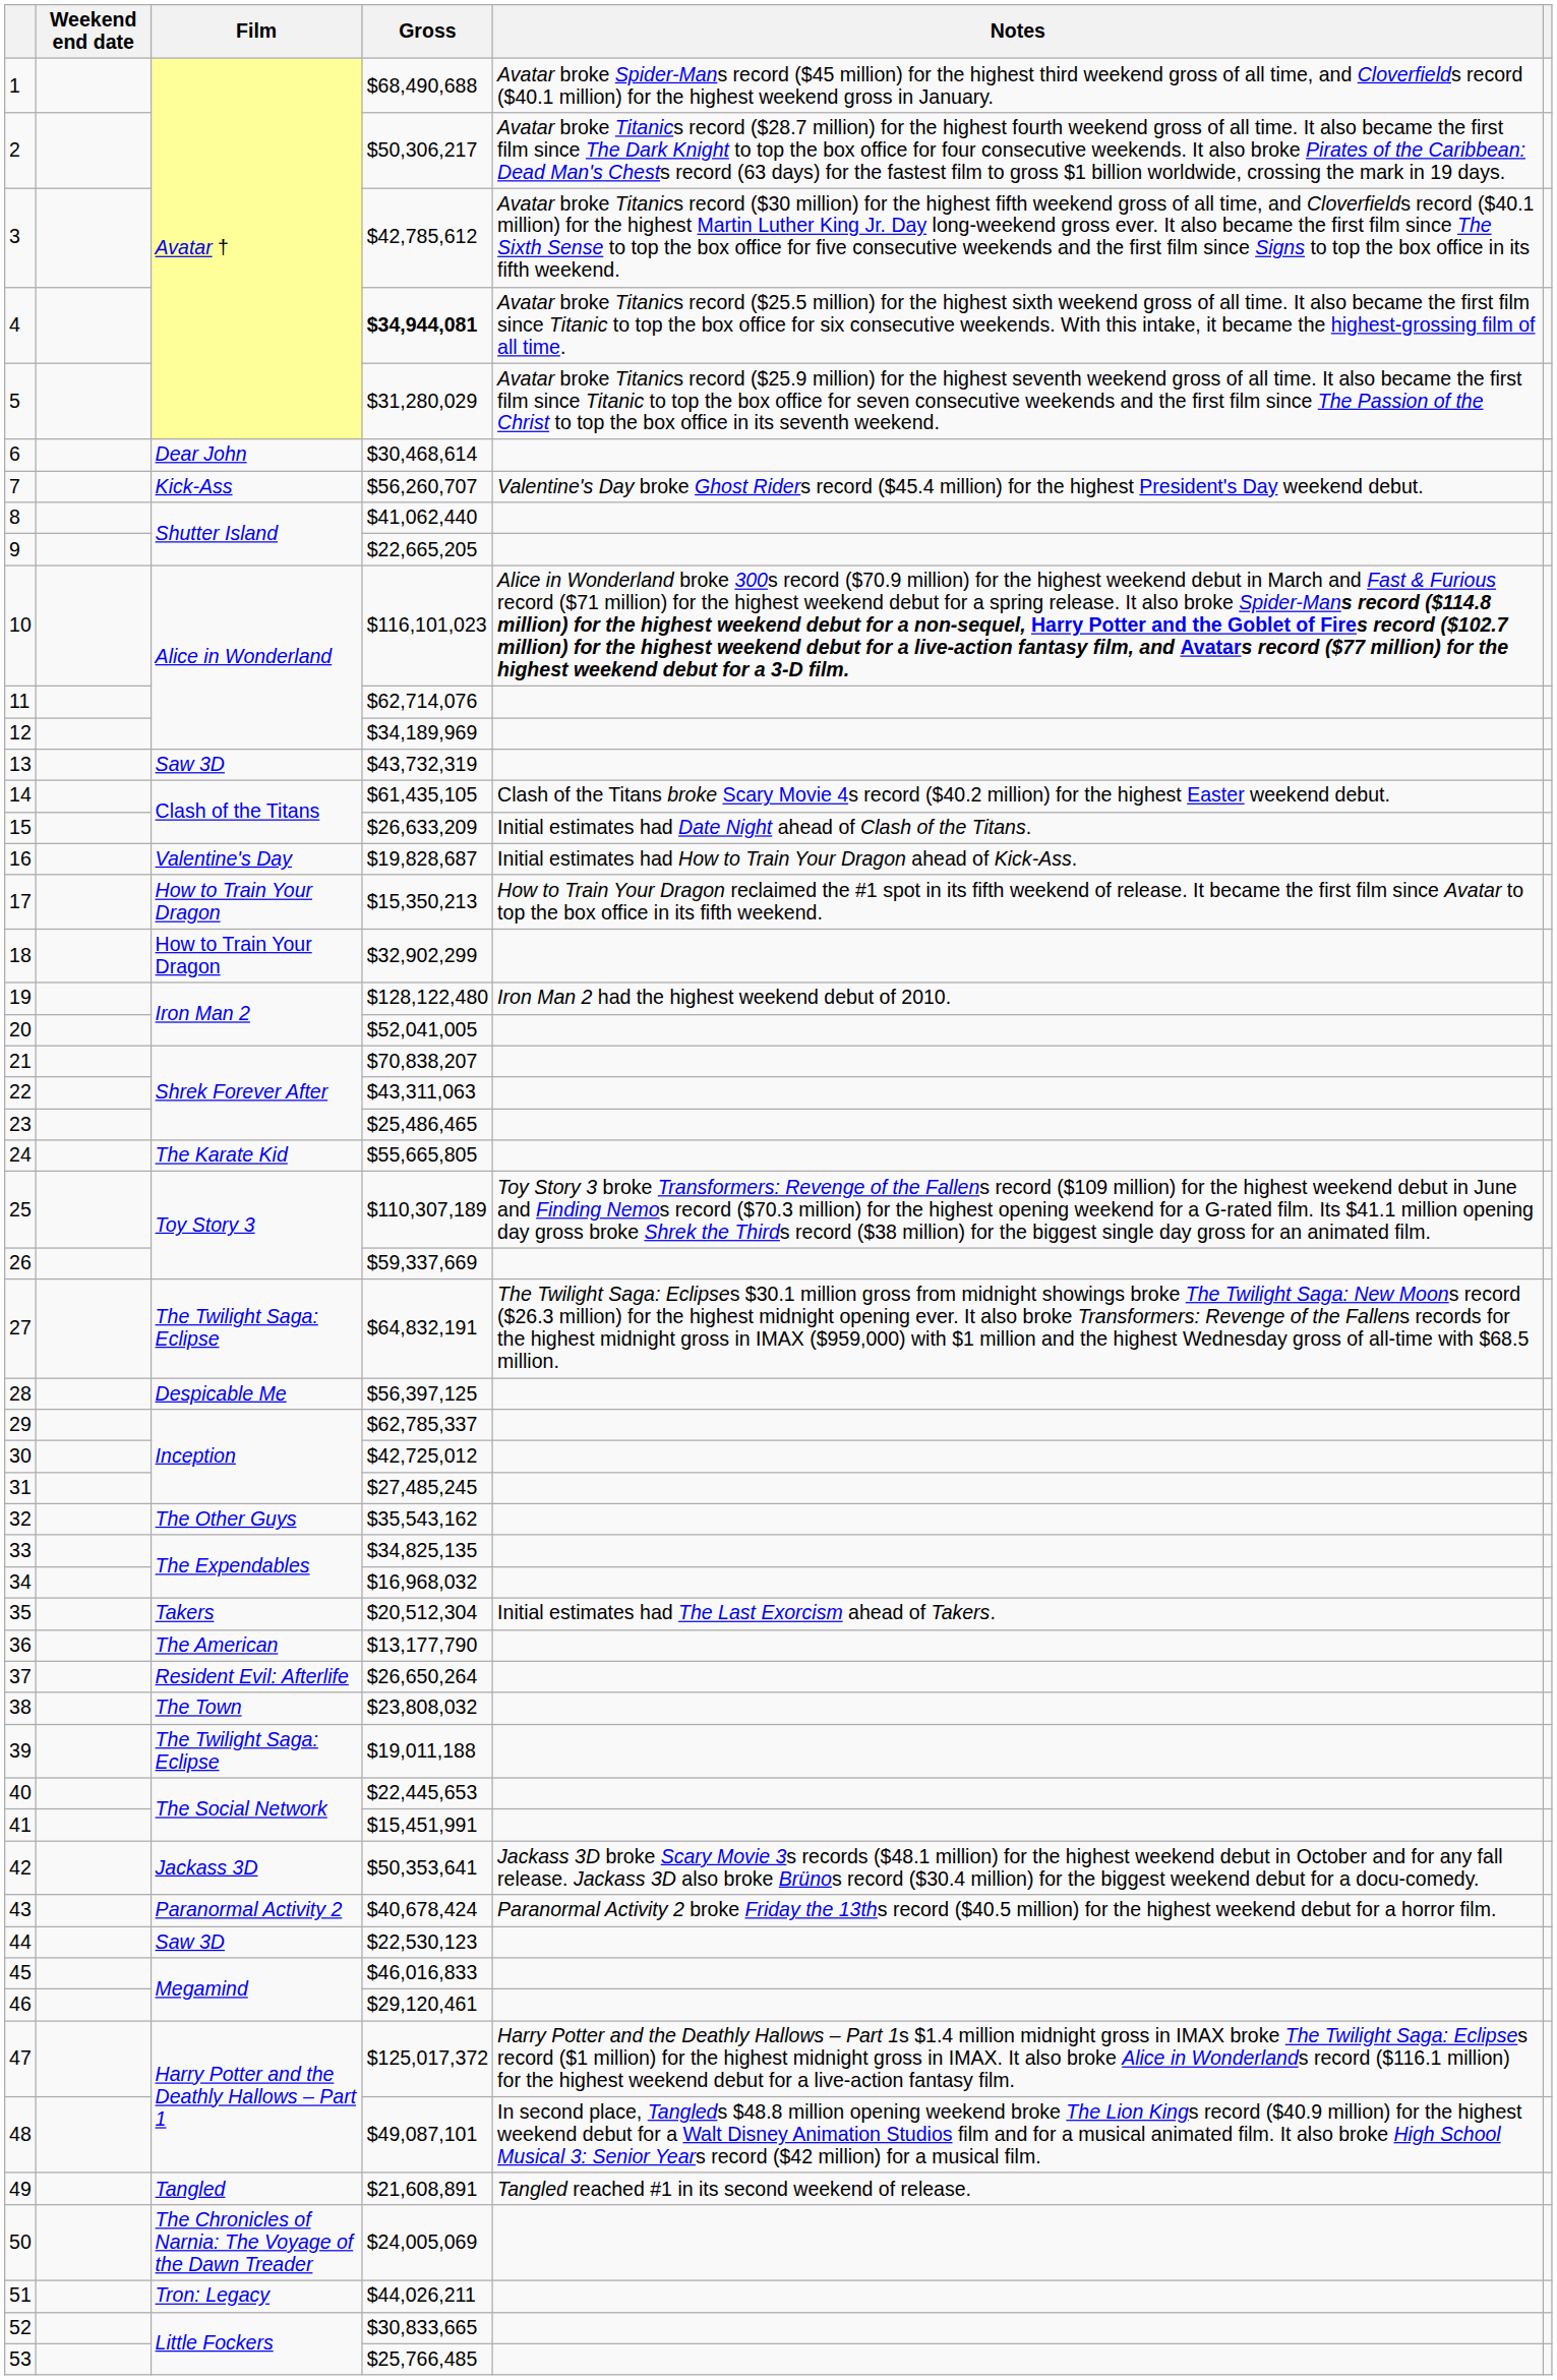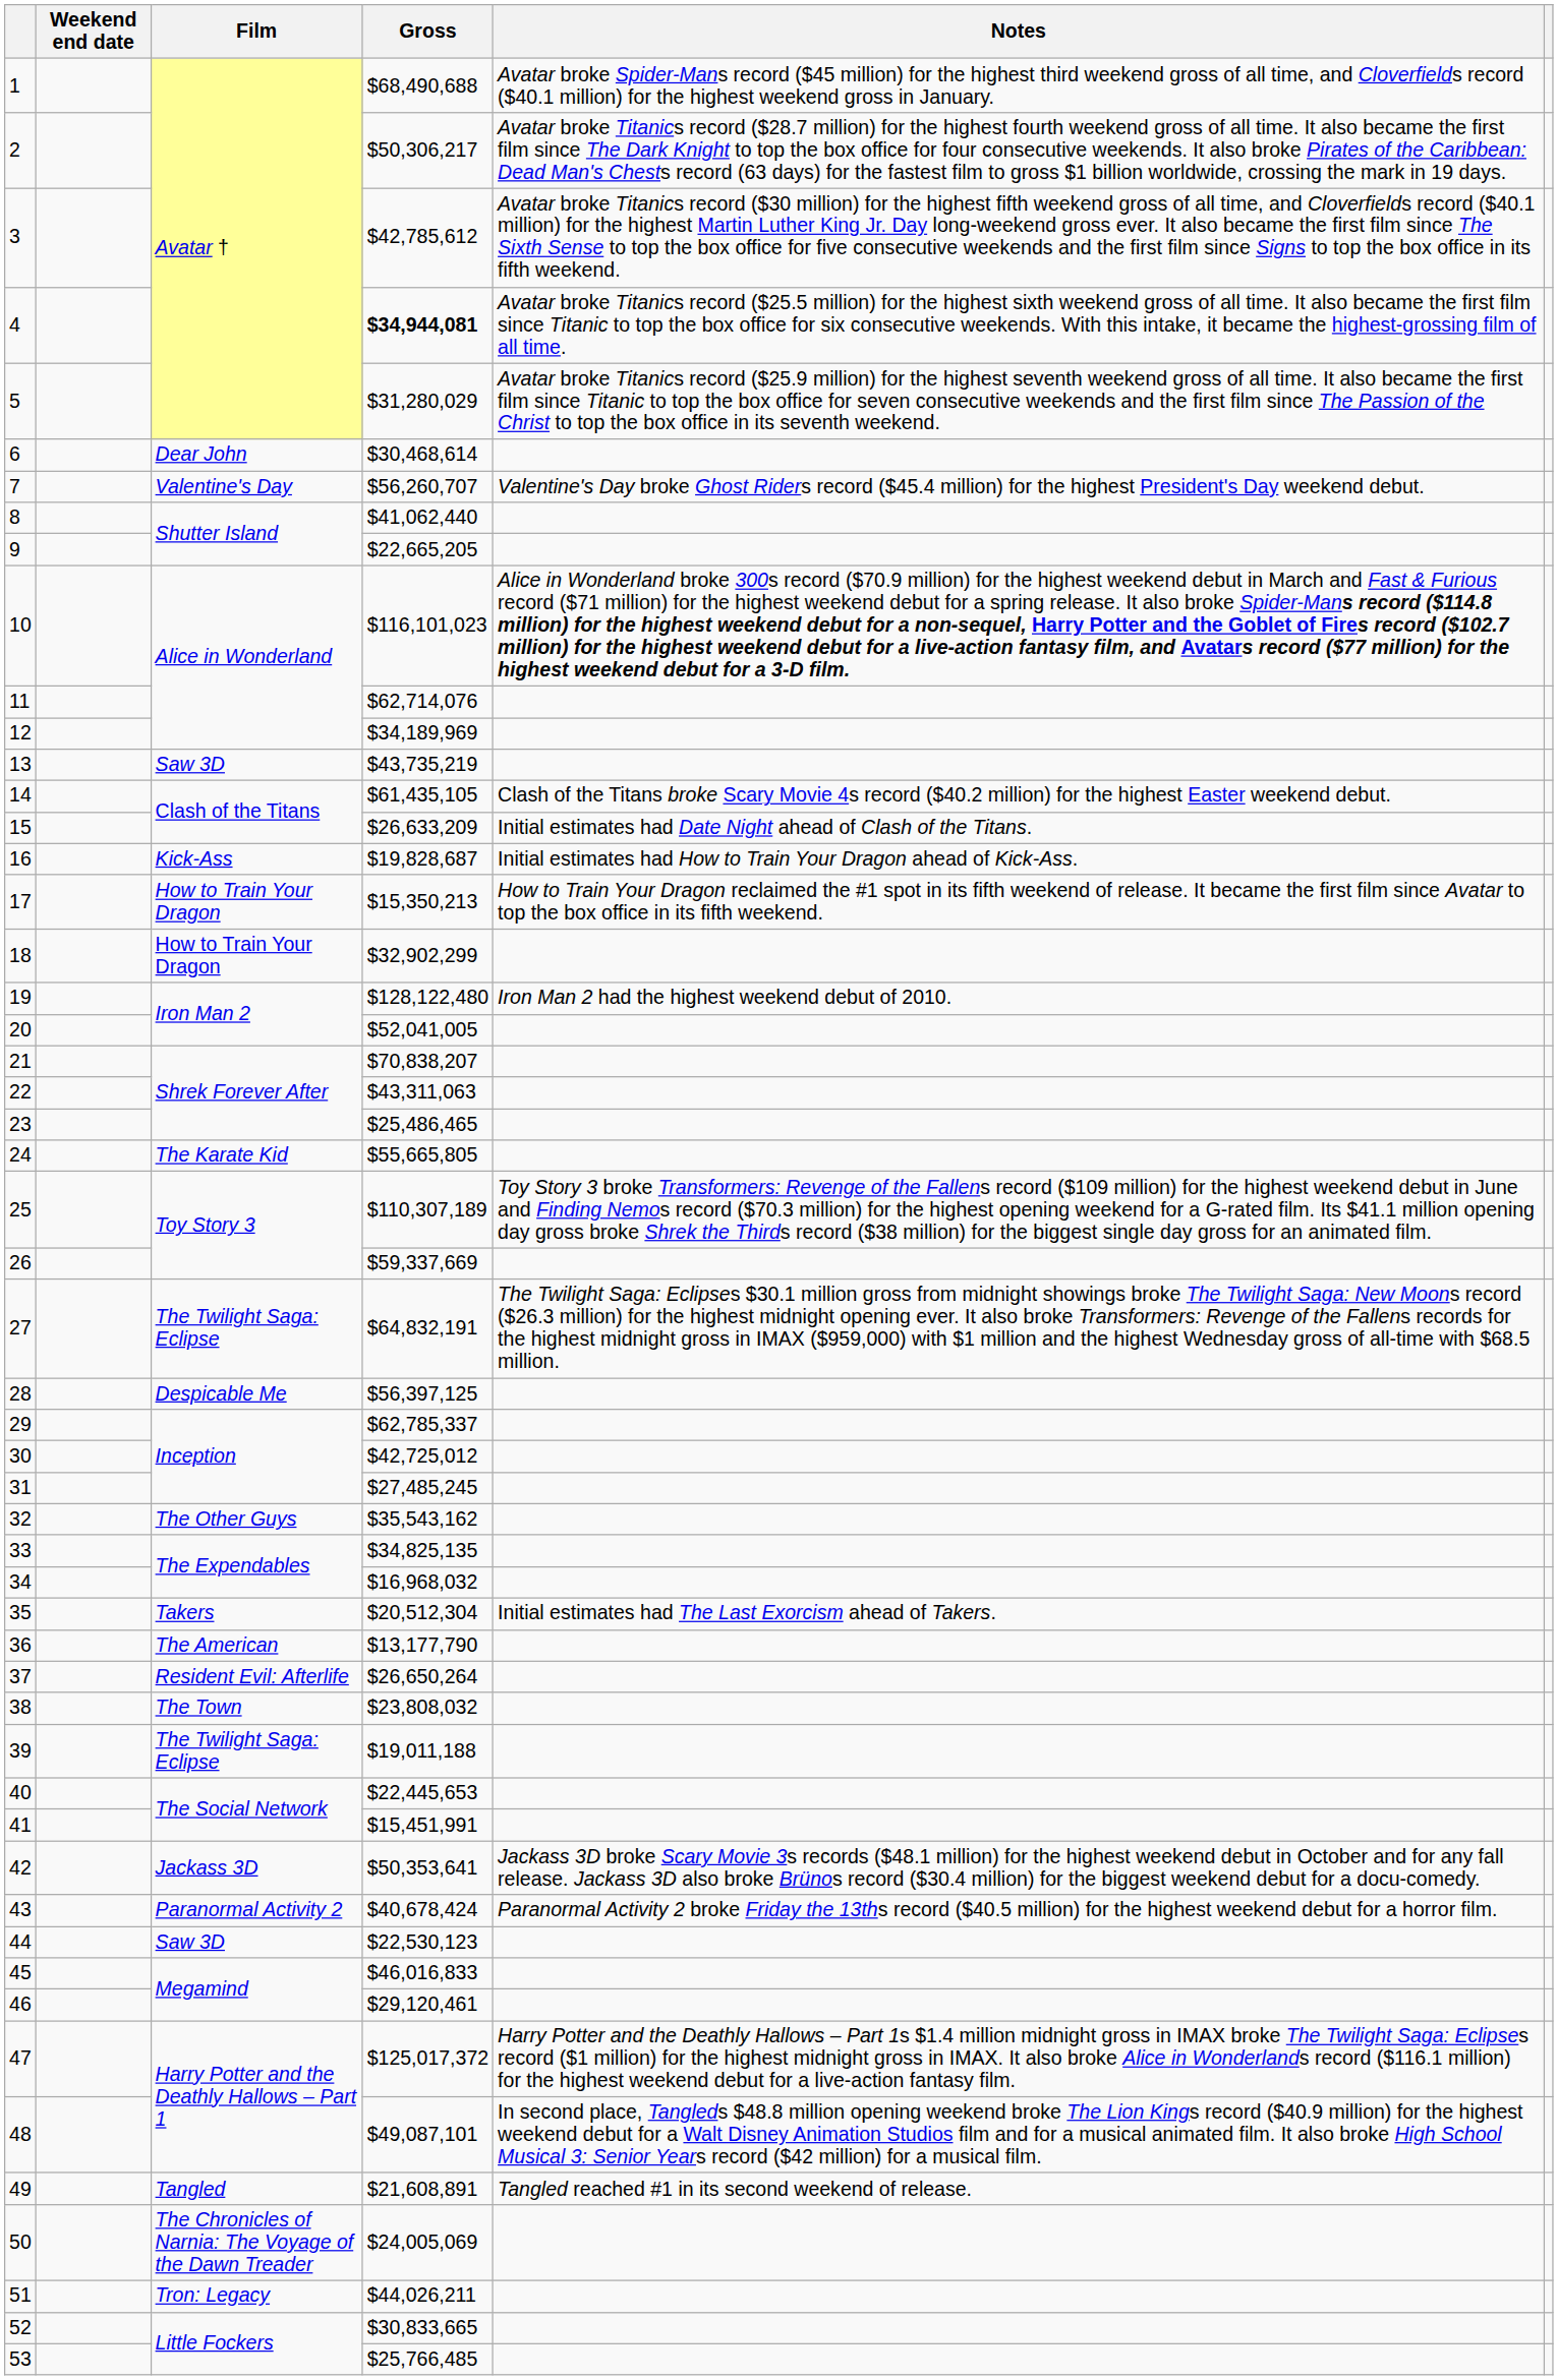7 | Film: Kick-Ass -> Valentine's Day
13 | Gross: $43,732,319 -> $43,735,219
16 | Film: Valentine's Day -> Kick-Ass
